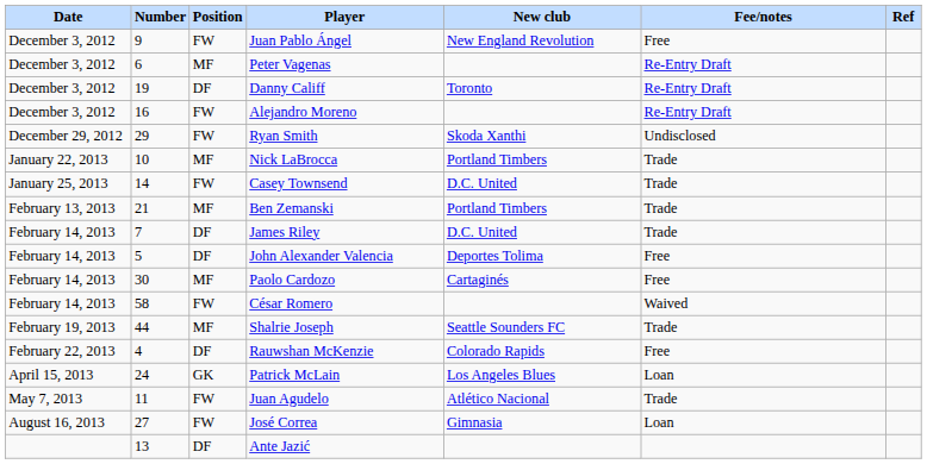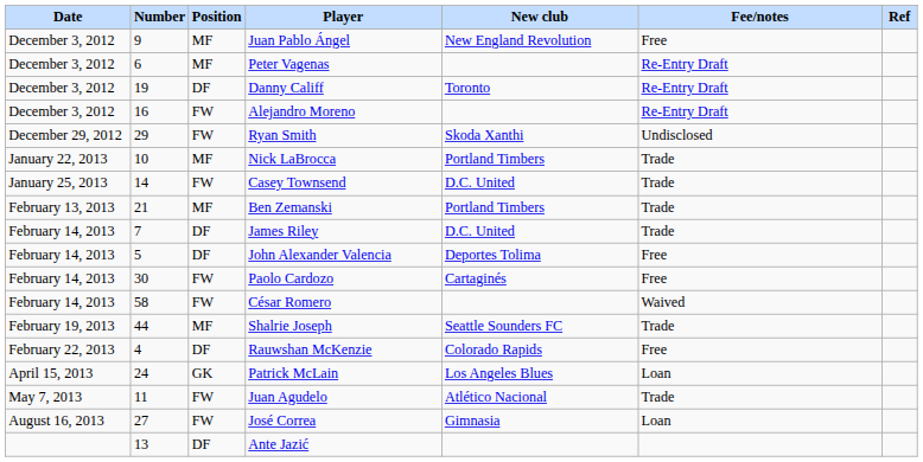Juan Pablo Ángel | Position: FW -> MF
Paolo Cardozo | Position: MF -> FW
